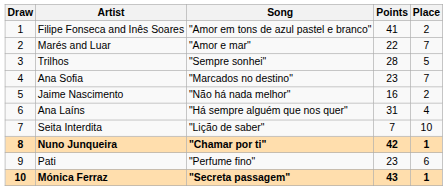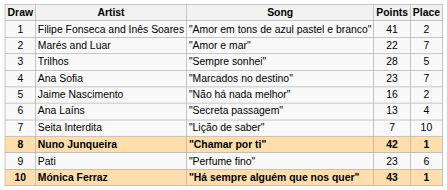Ana Laíns | Song: "Há sempre alguém que nos quer" -> "Secreta passagem"
Ana Laíns | Points: 31 -> 13
Mónica Ferraz | Song: "Secreta passagem" -> "Há sempre alguém que nos quer"
